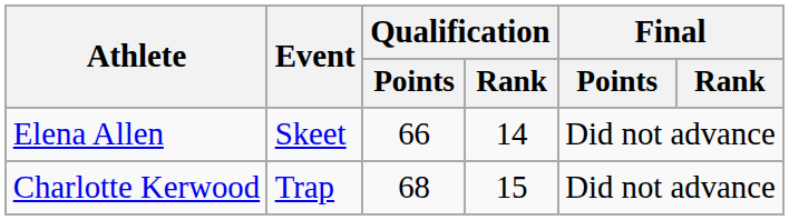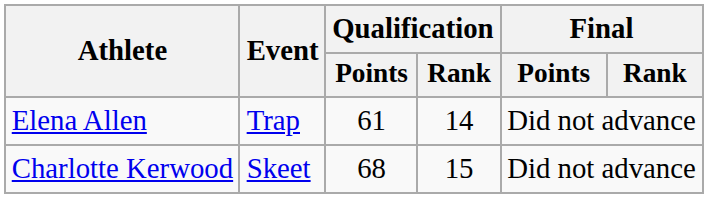Elena Allen | Event: Skeet -> Trap
Elena Allen | Qualification / Points: 66 -> 61
Charlotte Kerwood | Event: Trap -> Skeet
